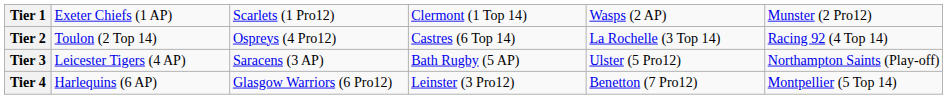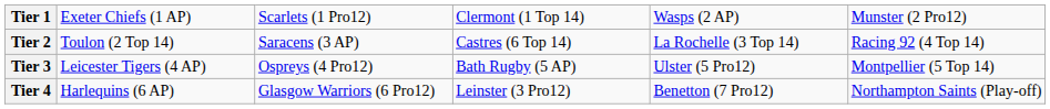Tier 2 | column 3: Ospreys (4 Pro12) -> Saracens (3 AP)
Tier 3 | column 3: Saracens (3 AP) -> Ospreys (4 Pro12)
Tier 3 | column 6: Northampton Saints (Play-off) -> Montpellier (5 Top 14)
Tier 4 | column 6: Montpellier (5 Top 14) -> Northampton Saints (Play-off)
